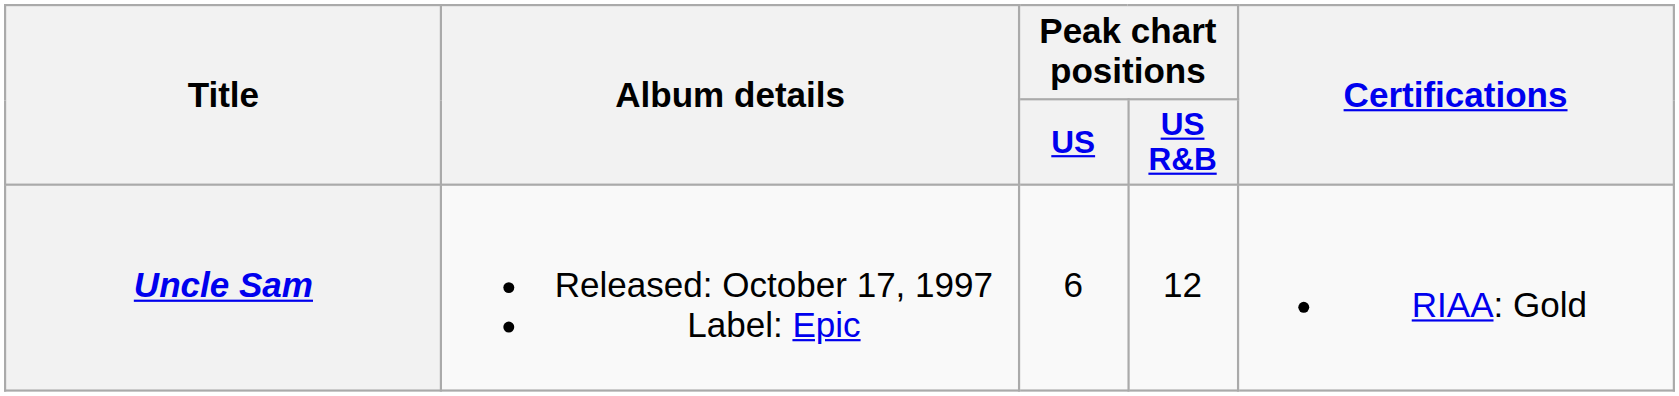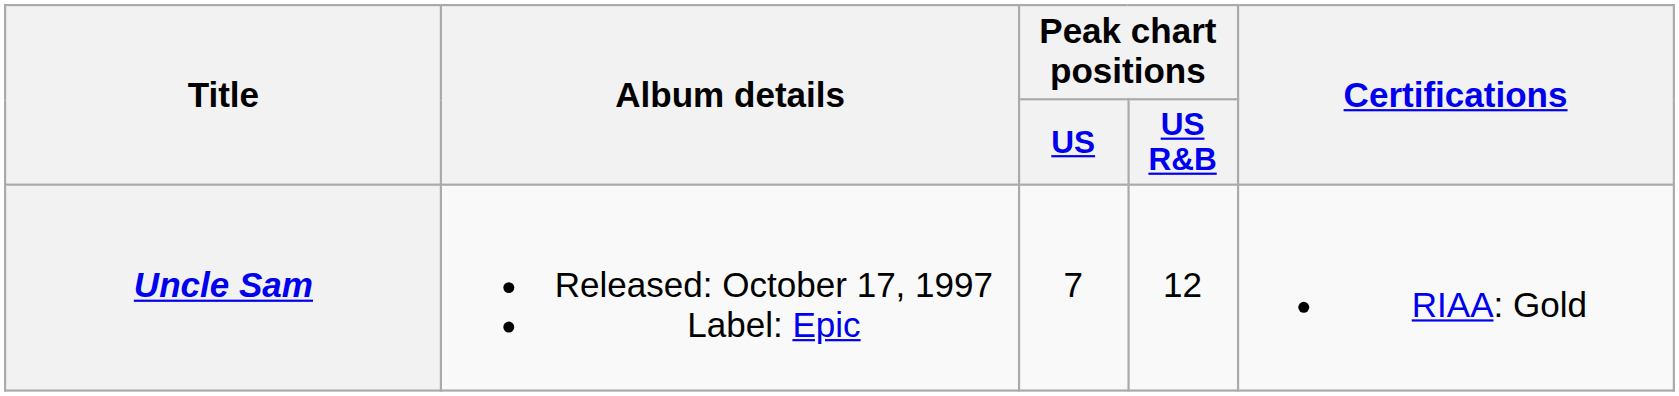Uncle Sam | Peak chart positions / US: 6 -> 7
